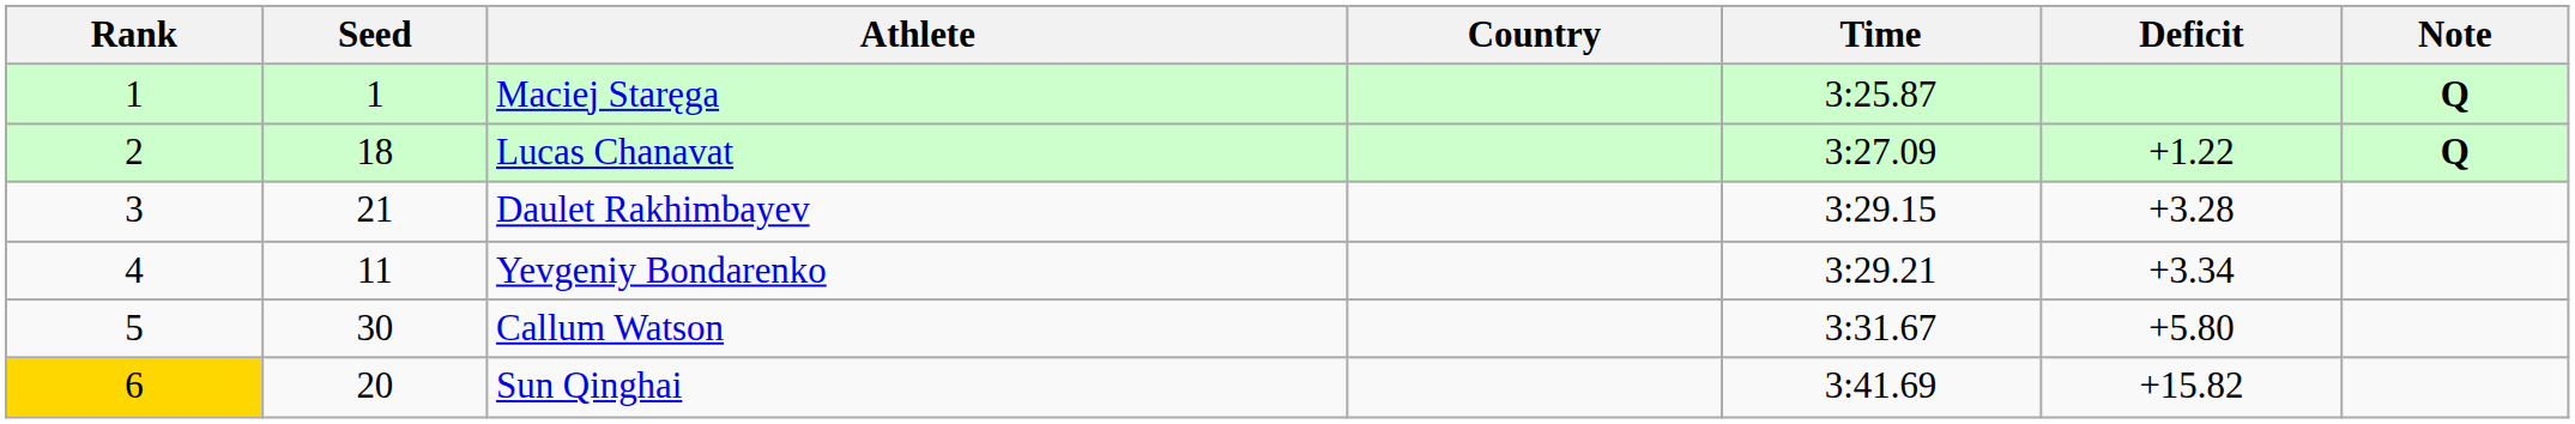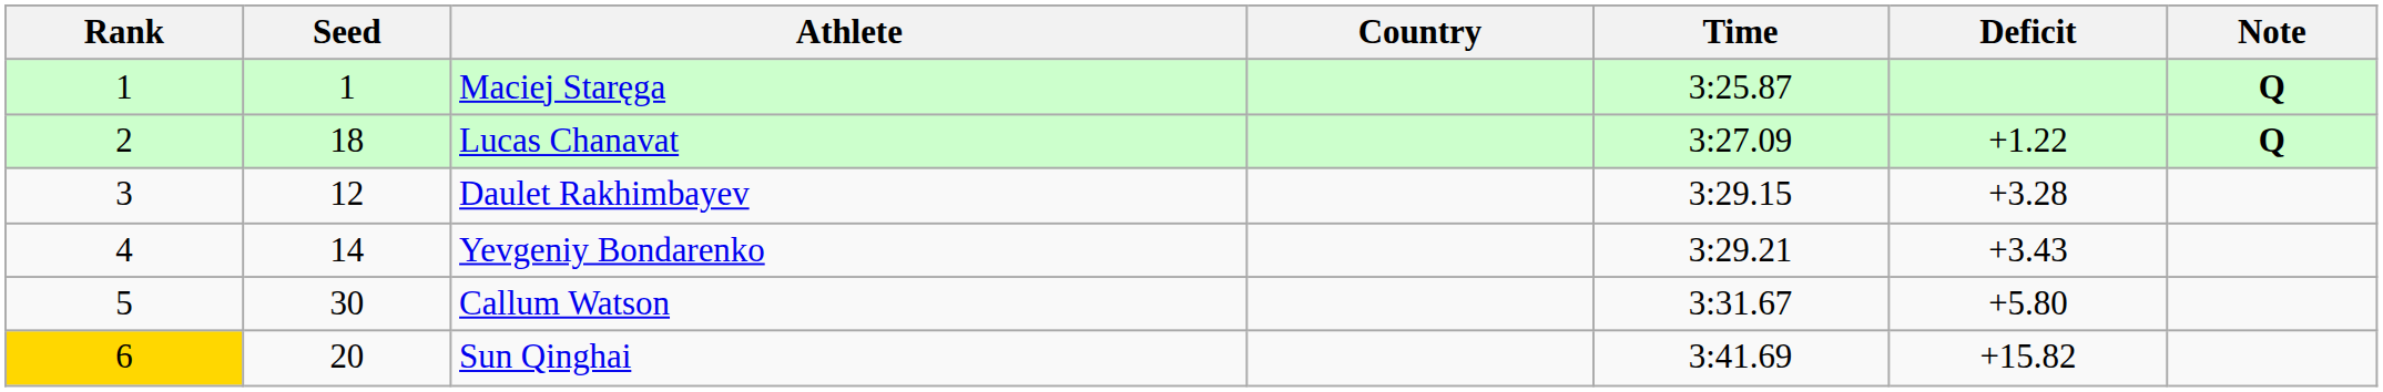Daulet Rakhimbayev | Seed: 21 -> 12
Yevgeniy Bondarenko | Seed: 11 -> 14
Yevgeniy Bondarenko | Deficit: +3.34 -> +3.43
